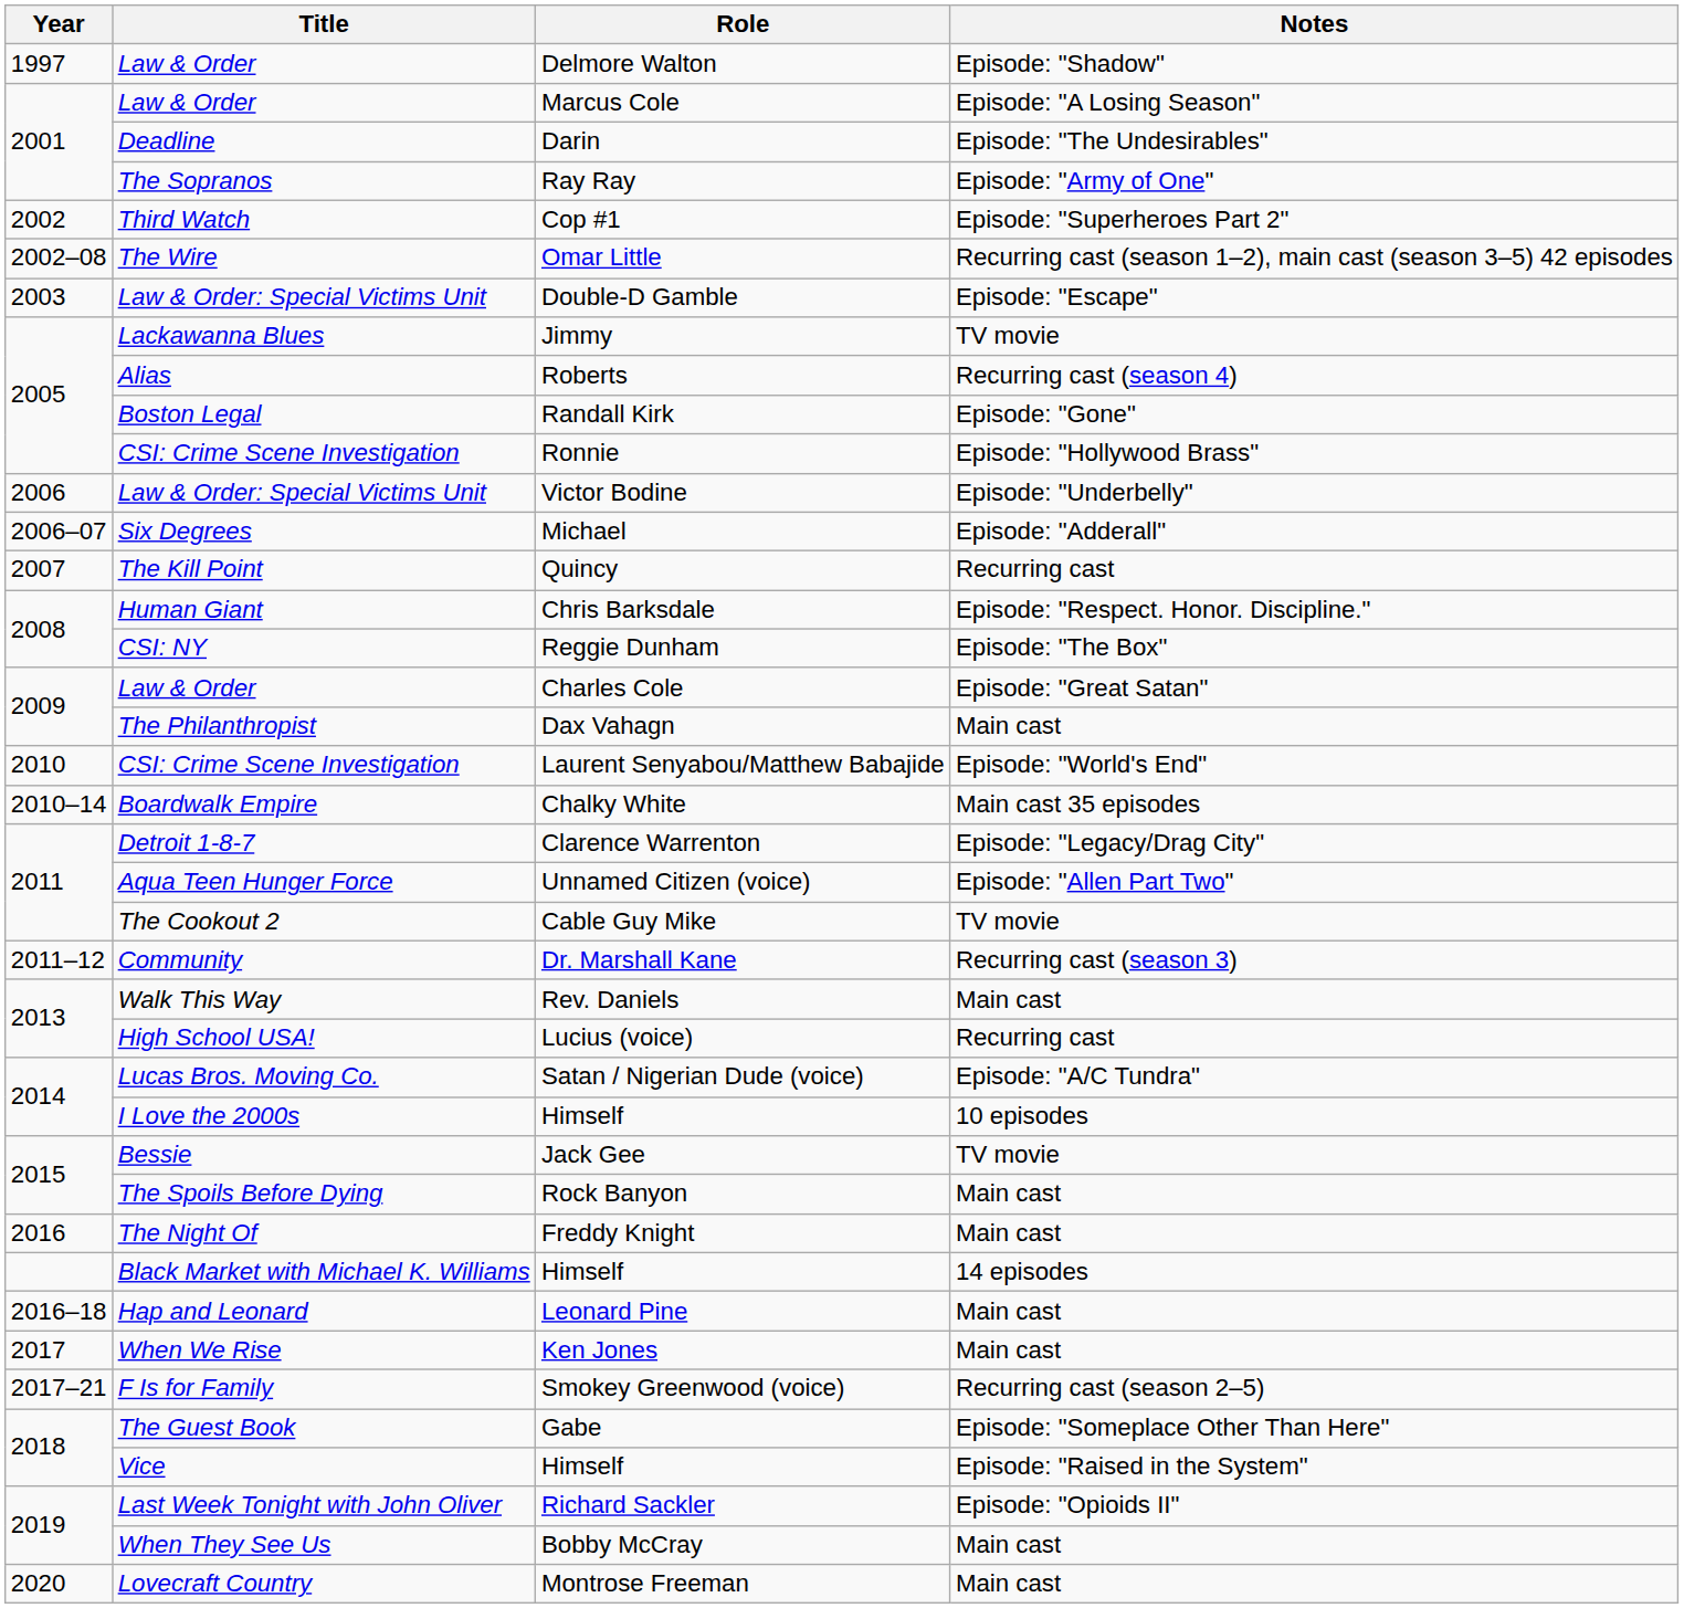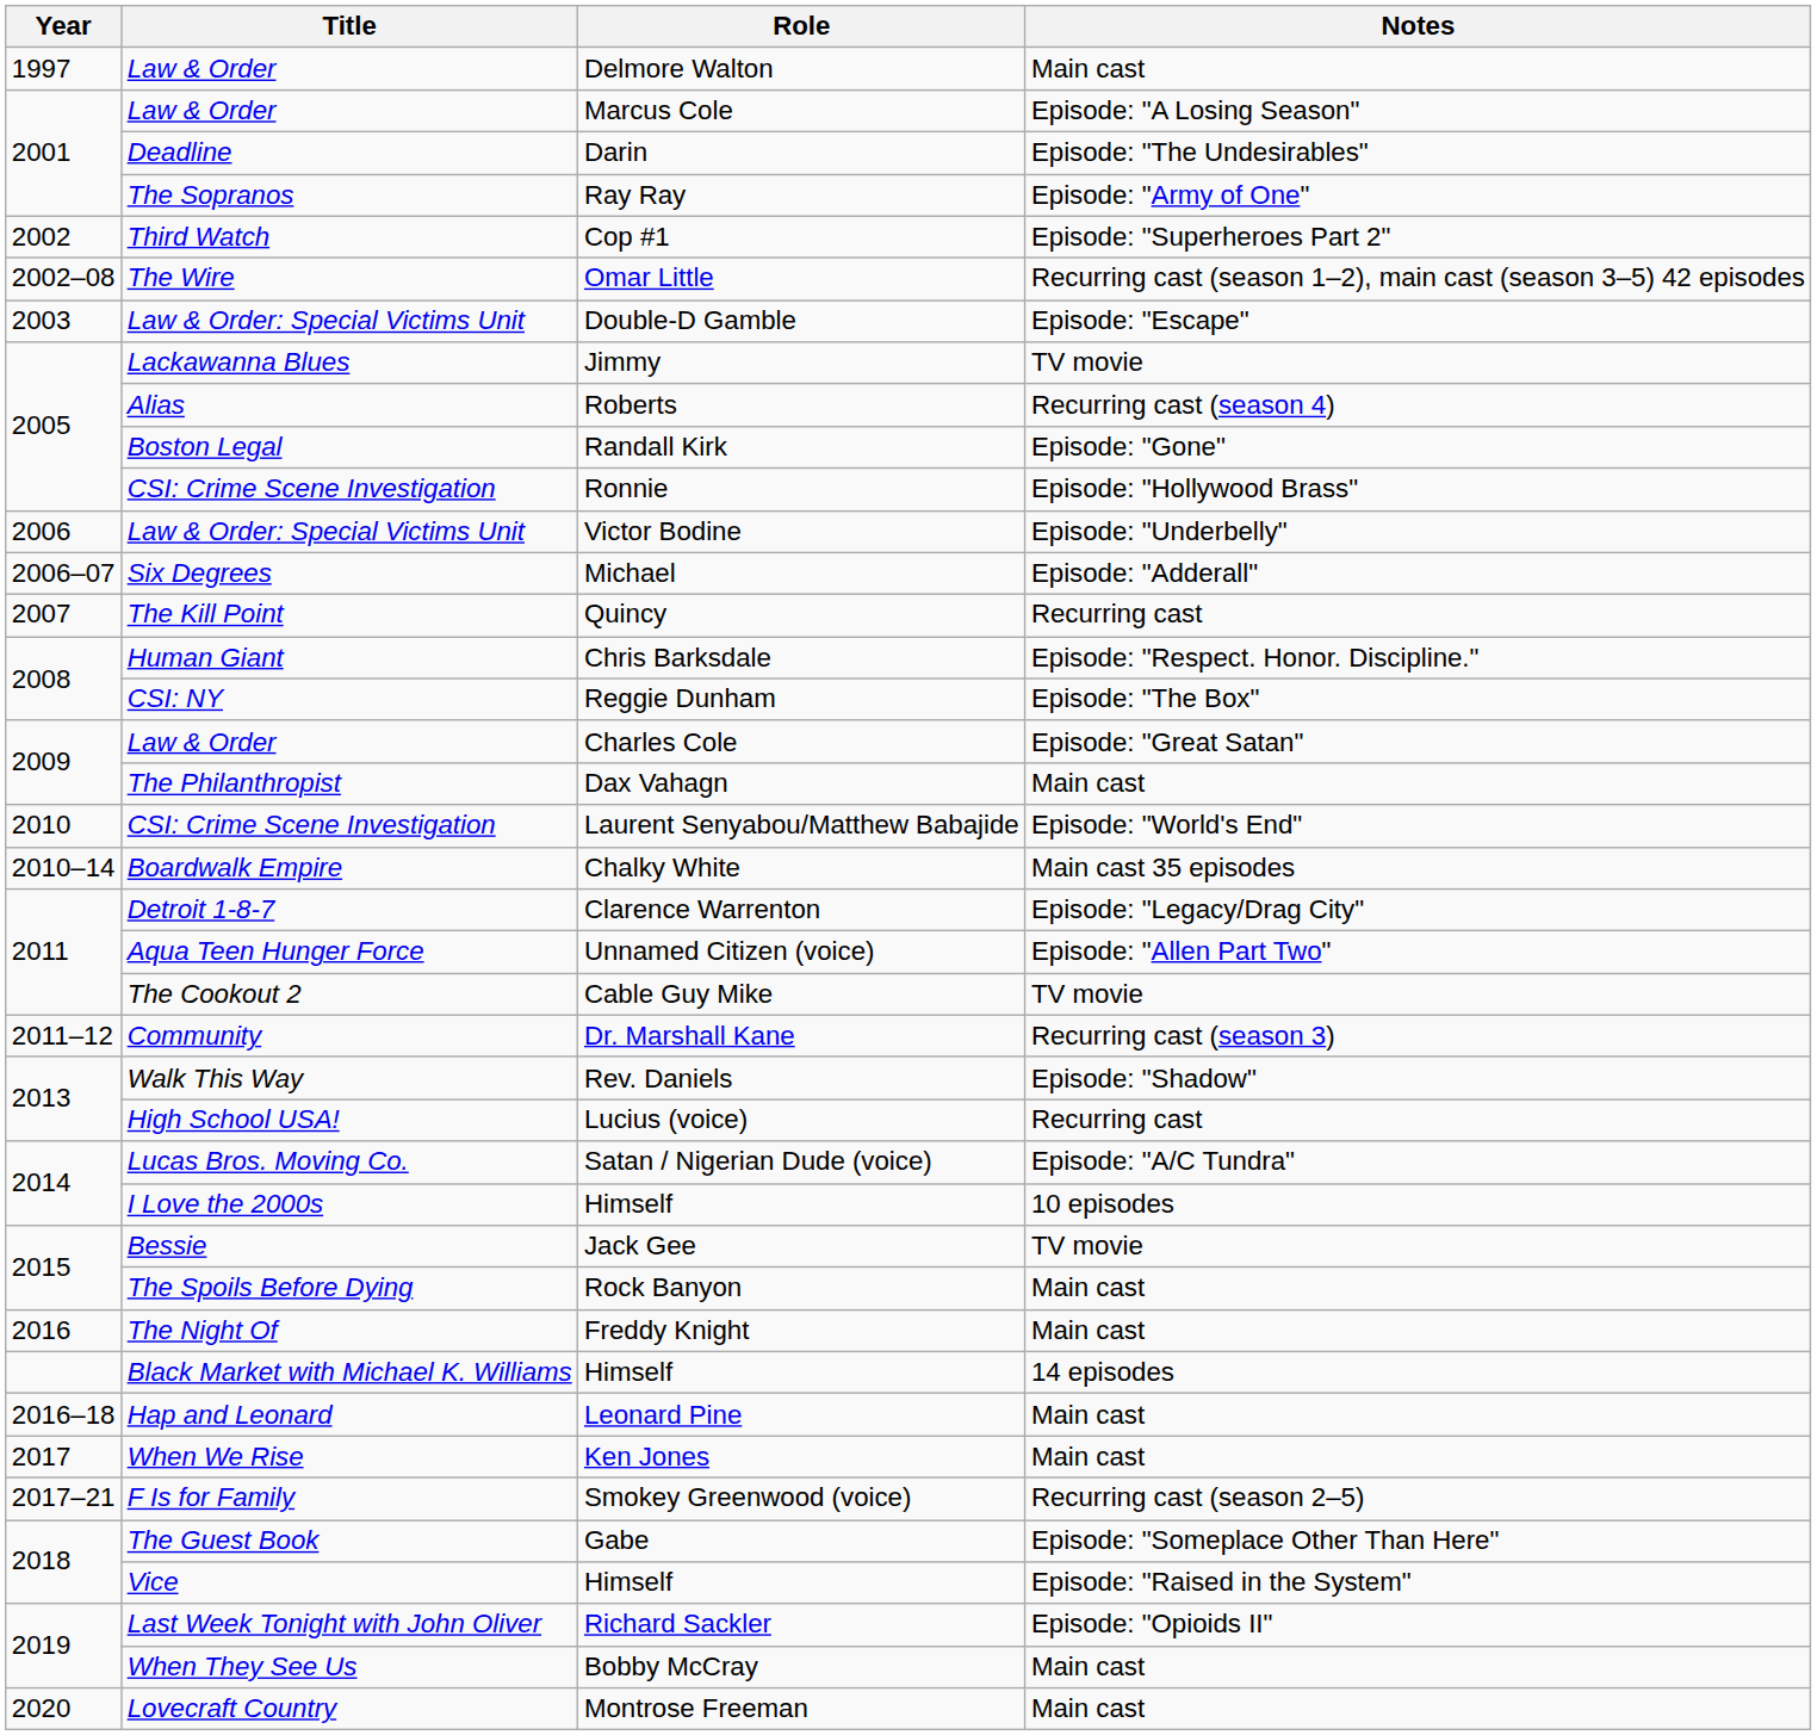Delmore Walton | Notes: Episode: "Shadow" -> Main cast
Rev. Daniels | Notes: Main cast -> Episode: "Shadow"
